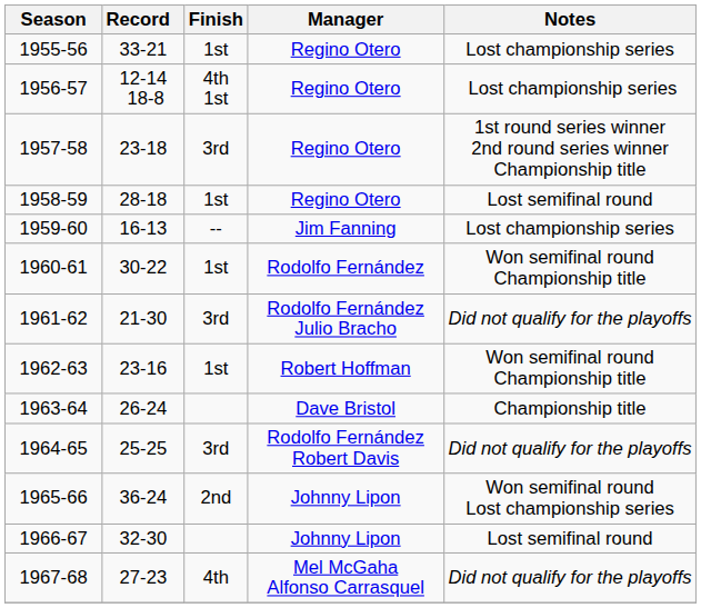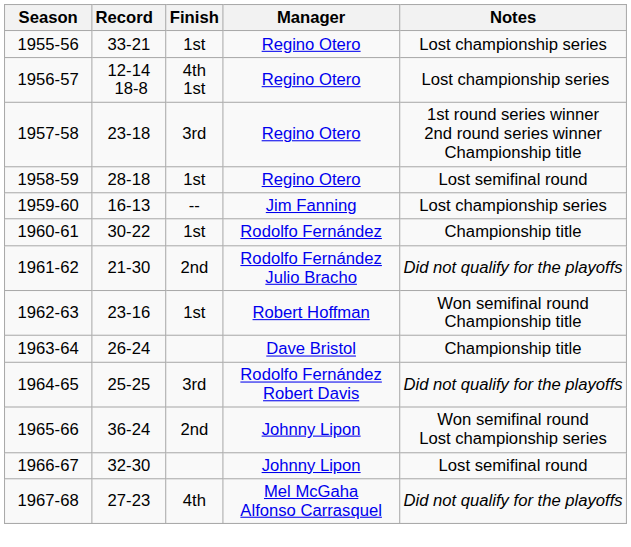1960-61 | Notes: Won semifinal round Championship title -> Championship title
1961-62 | Finish: 3rd -> 2nd
